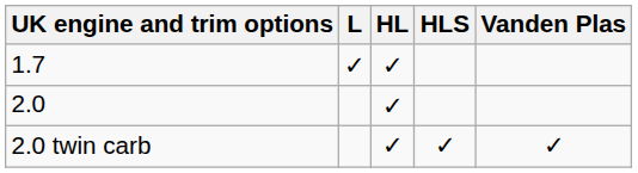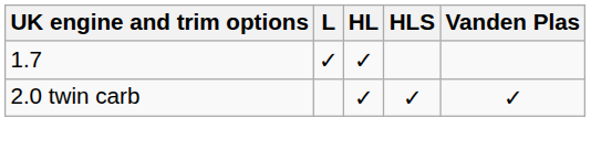- row: 2.0 | ✓
